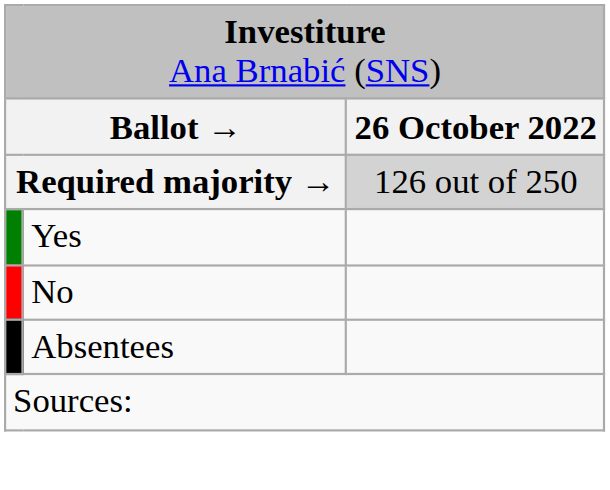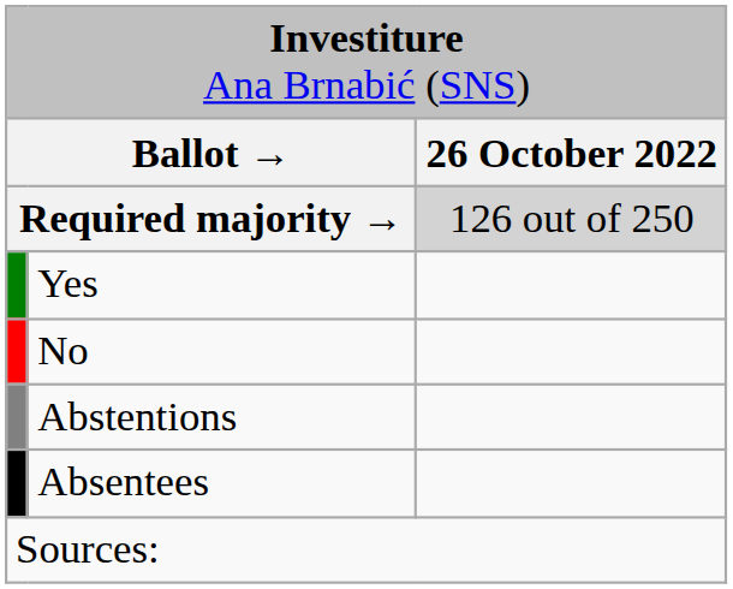+ row: Abstentions
